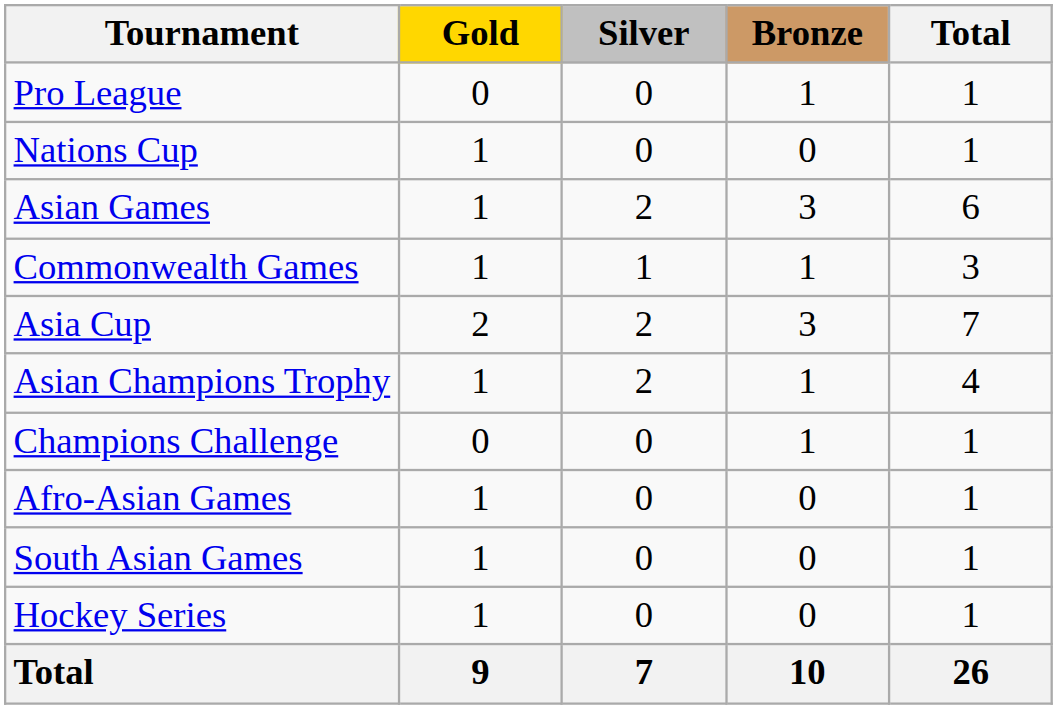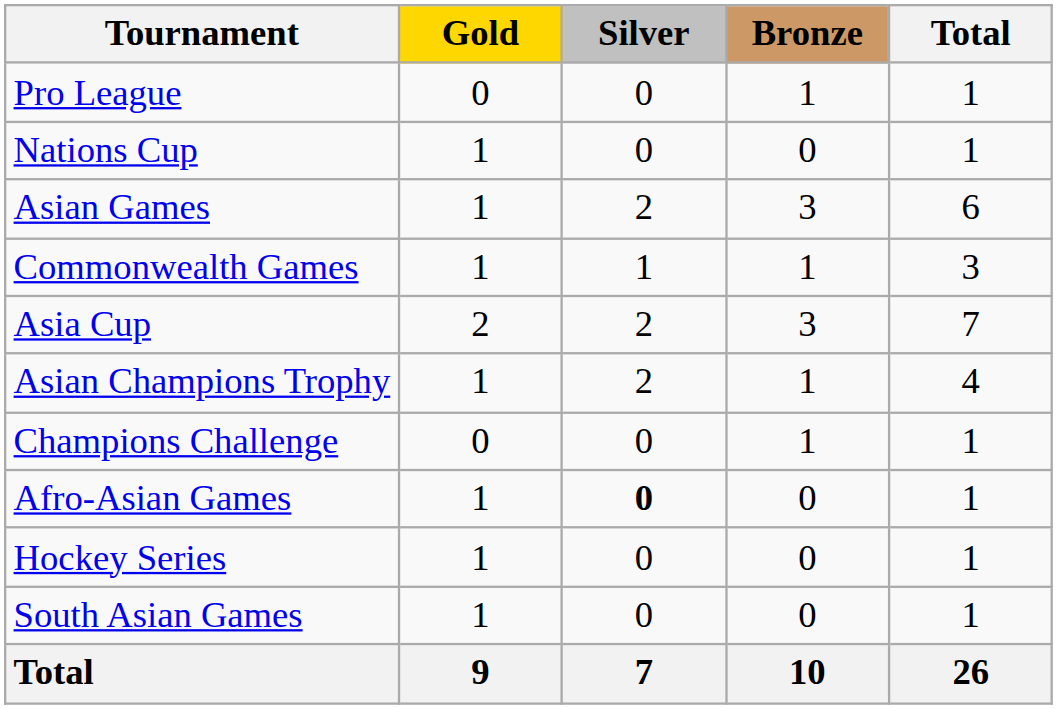Afro-Asian Games | Silver: normal -> bold
rows swapped: Hockey Series <-> South Asian Games
